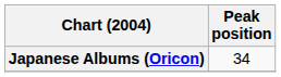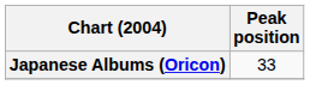Japanese Albums (Oricon) | Peak position: 34 -> 33
